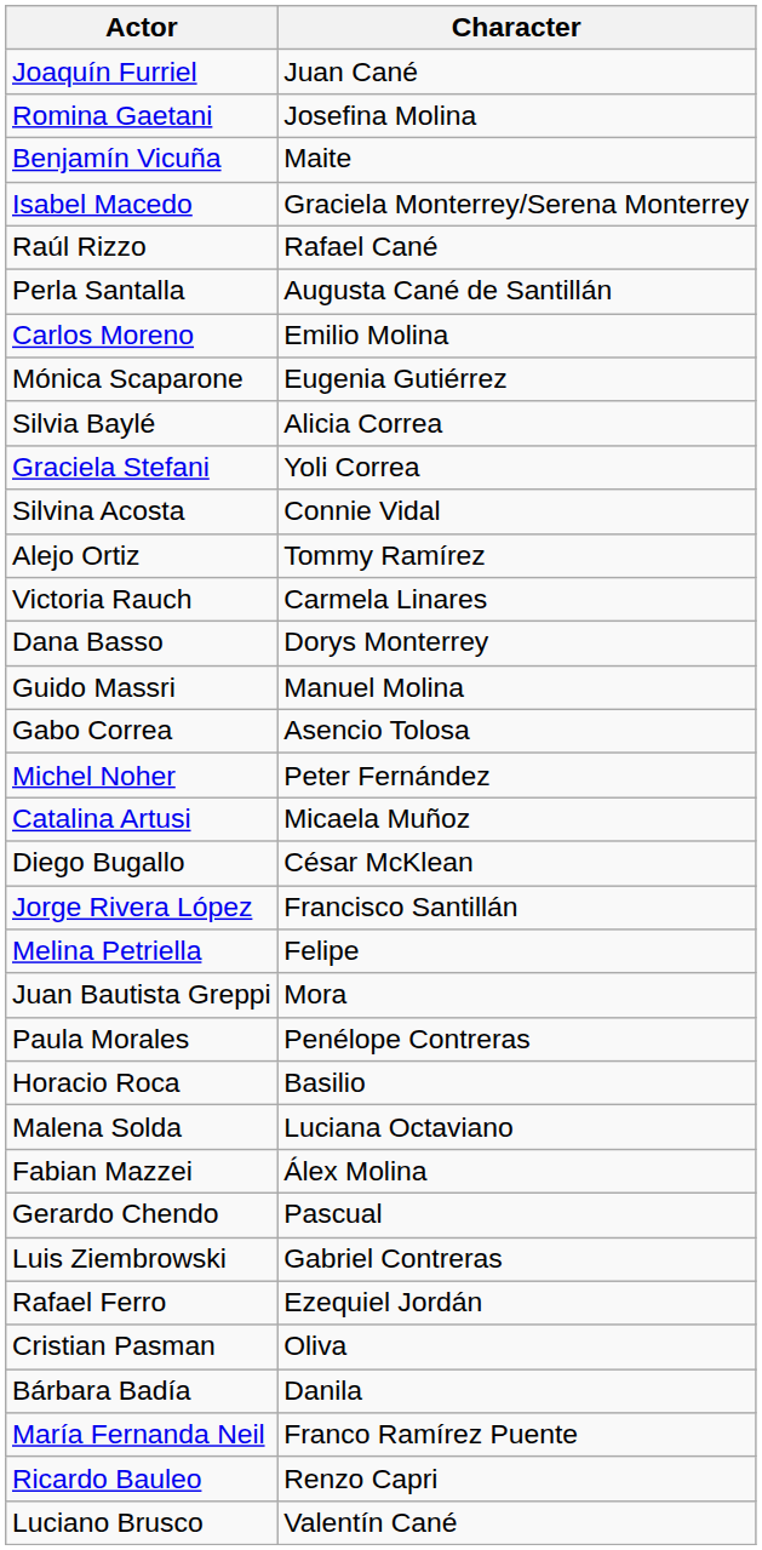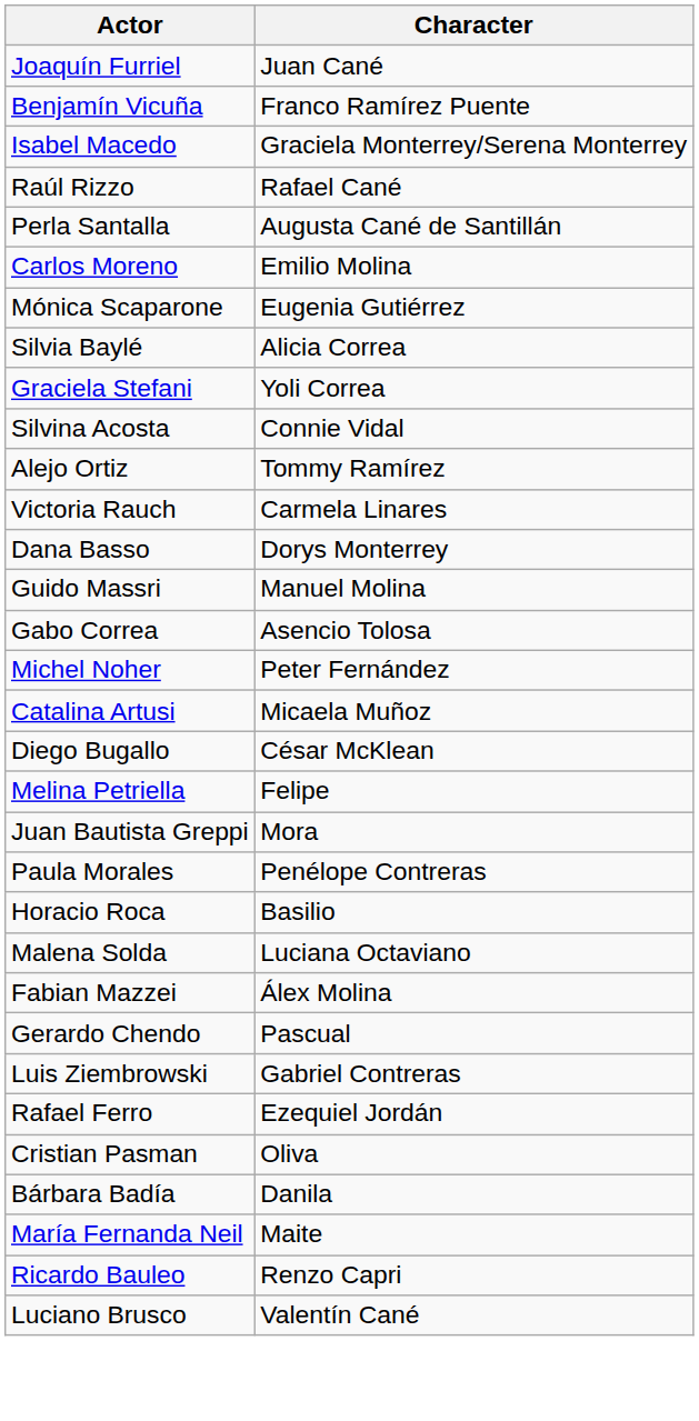- row: Romina Gaetani | Josefina Molina
Benjamín Vicuña | Character: Maite -> Franco Ramírez Puente
- row: Jorge Rivera López | Francisco Santillán
María Fernanda Neil | Character: Franco Ramírez Puente -> Maite
